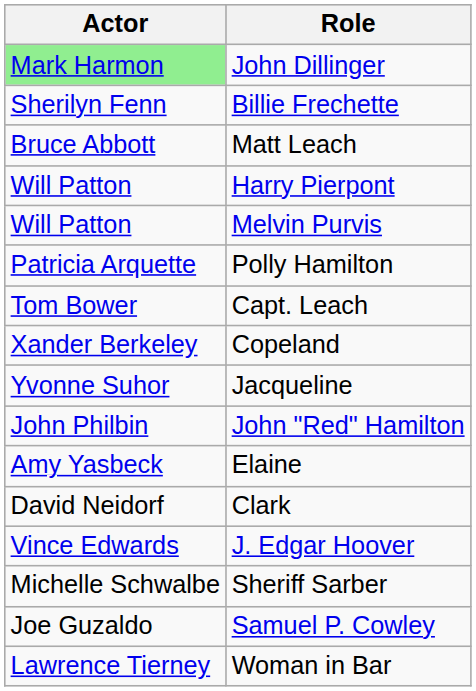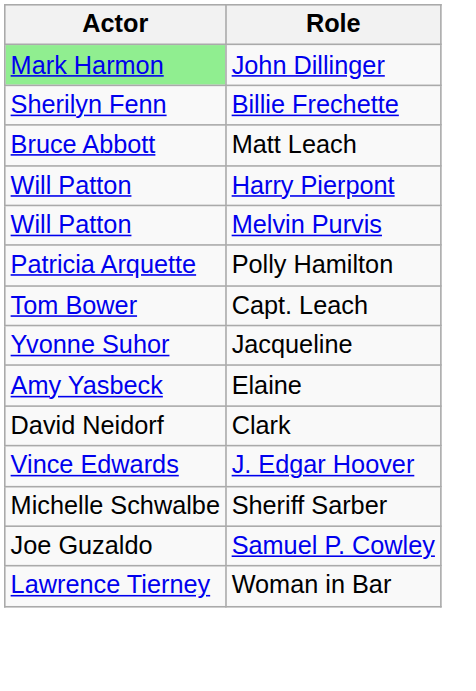- row: Xander Berkeley | Copeland
- row: John Philbin | John "Red" Hamilton
